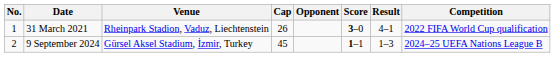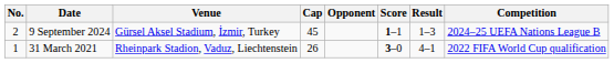rows swapped: 31 March 2021 <-> 9 September 2024
